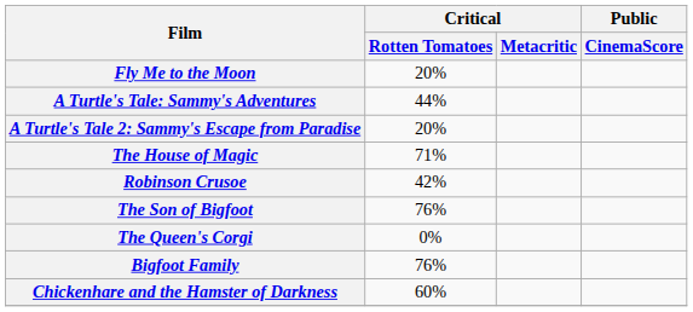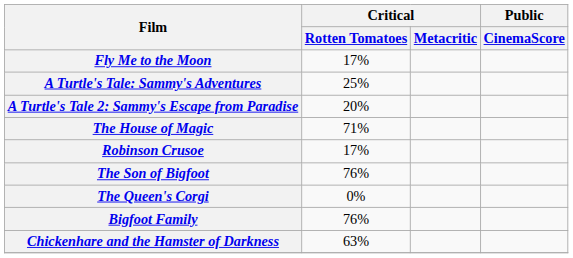Fly Me to the Moon | Critical / Rotten Tomatoes: 20% -> 17%
A Turtle's Tale: Sammy's Adventures | Critical / Rotten Tomatoes: 44% -> 25%
Robinson Crusoe | Critical / Rotten Tomatoes: 42% -> 17%
Chickenhare and the Hamster of Darkness | Critical / Rotten Tomatoes: 60% -> 63%
